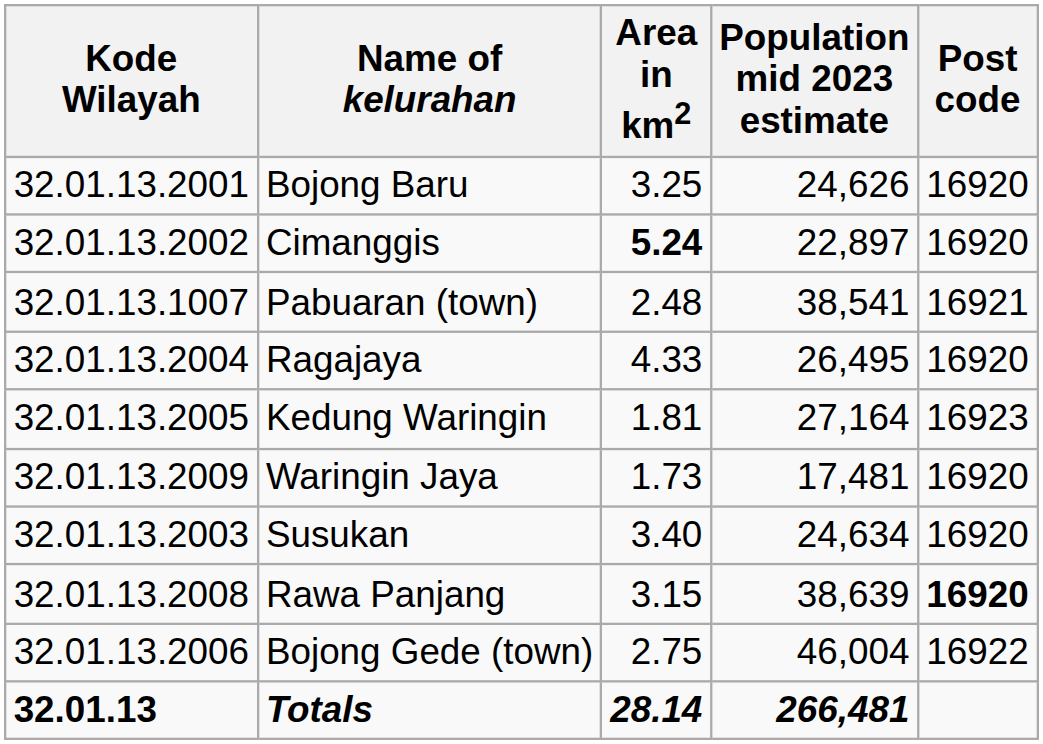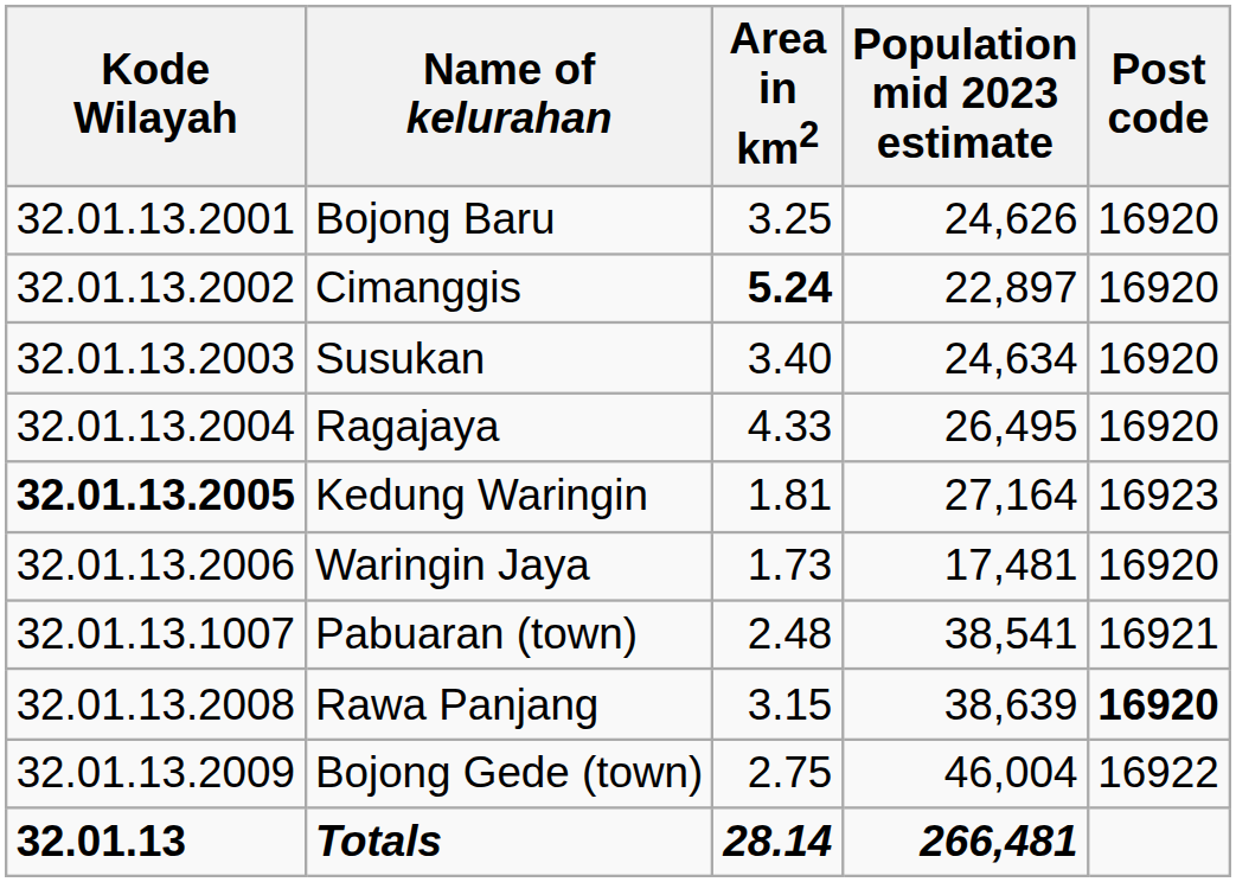rows swapped: Susukan <-> Pabuaran (town)
Kedung Waringin | Kode Wilayah: normal -> bold
Waringin Jaya | Kode Wilayah: 32.01.13.2009 -> 32.01.13.2006
Bojong Gede (town) | Kode Wilayah: 32.01.13.2006 -> 32.01.13.2009
